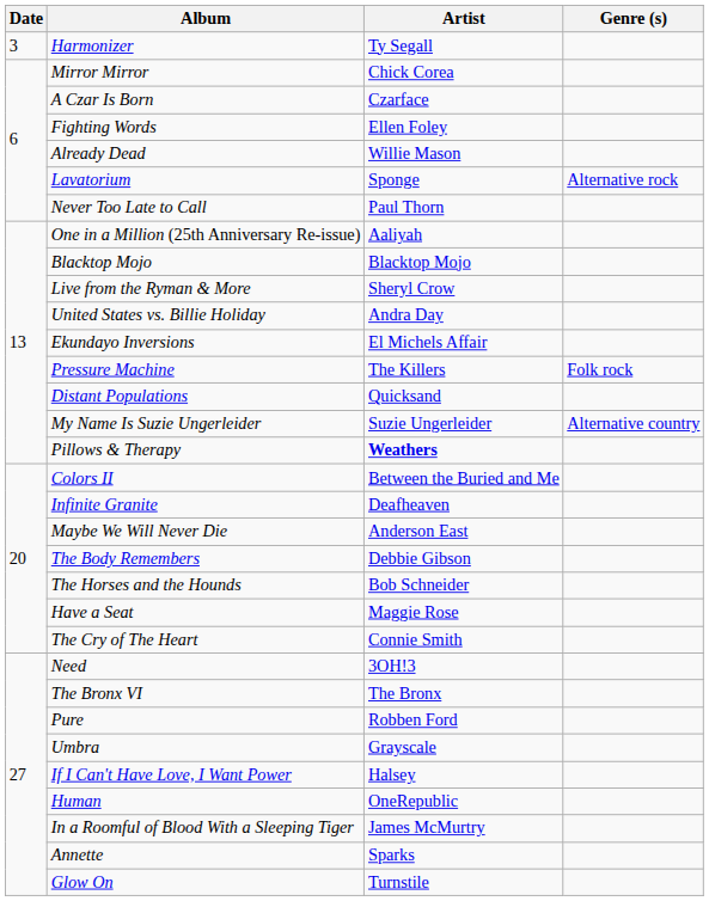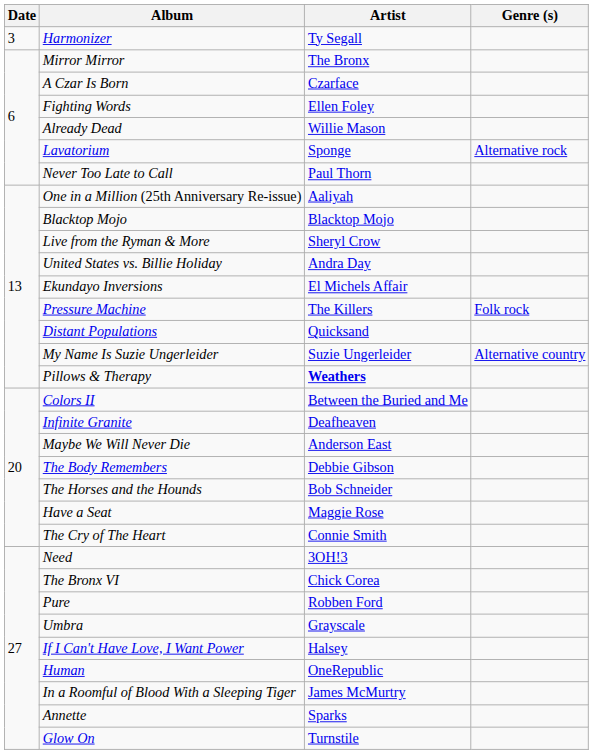Mirror Mirror | Artist: Chick Corea -> The Bronx
The Bronx VI | Artist: The Bronx -> Chick Corea
